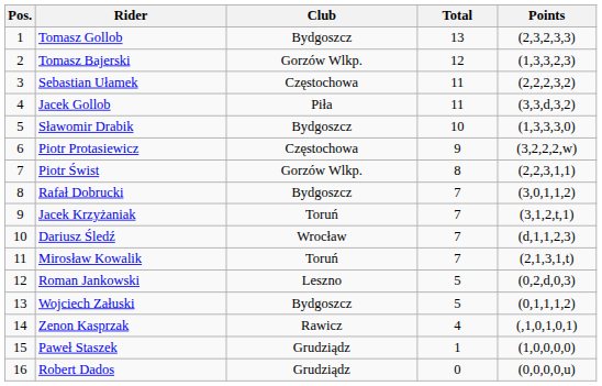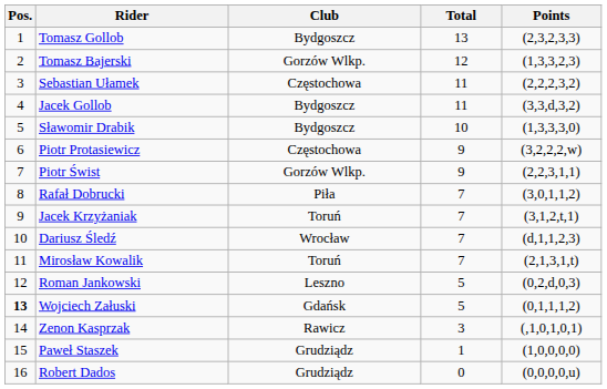Jacek Gollob | Club: Piła -> Bydgoszcz
Piotr Świst | Total: 8 -> 9
Rafał Dobrucki | Club: Bydgoszcz -> Piła
Wojciech Załuski | Pos.: normal -> bold
Wojciech Załuski | Club: Bydgoszcz -> Gdańsk
Zenon Kasprzak | Total: 4 -> 3
